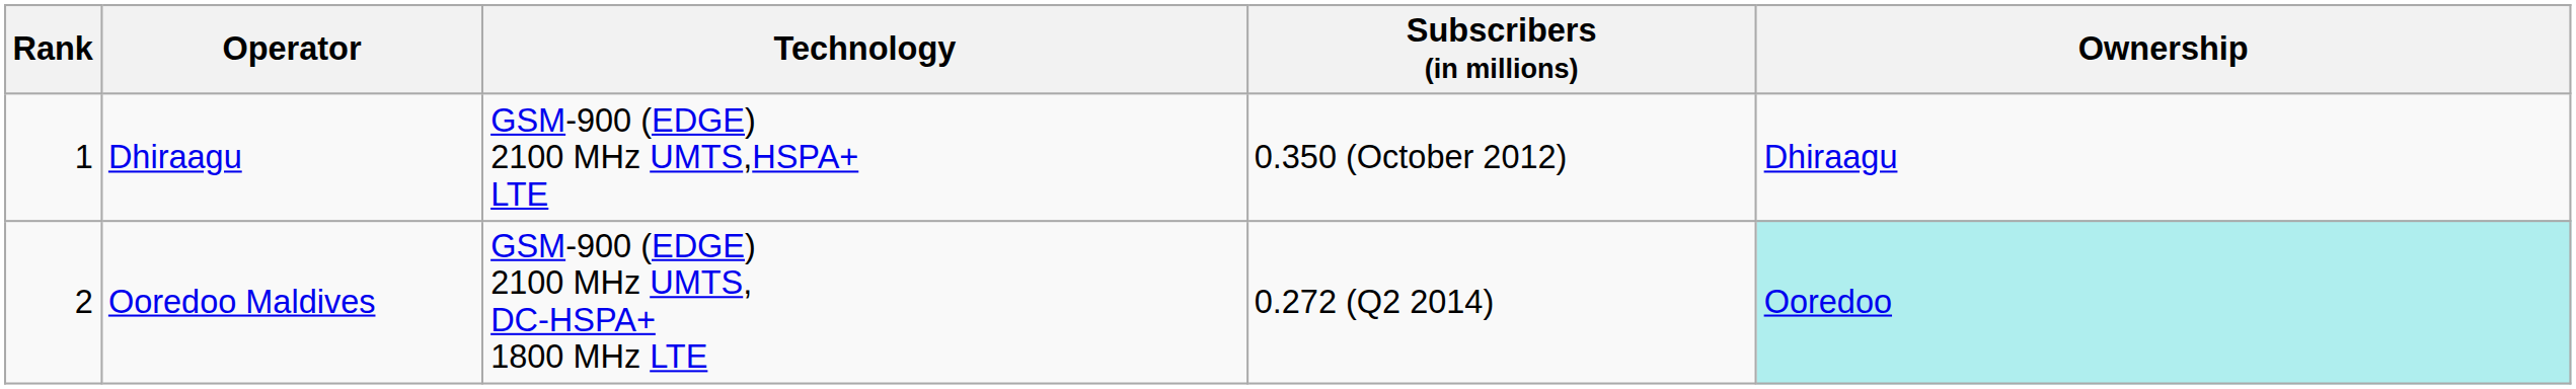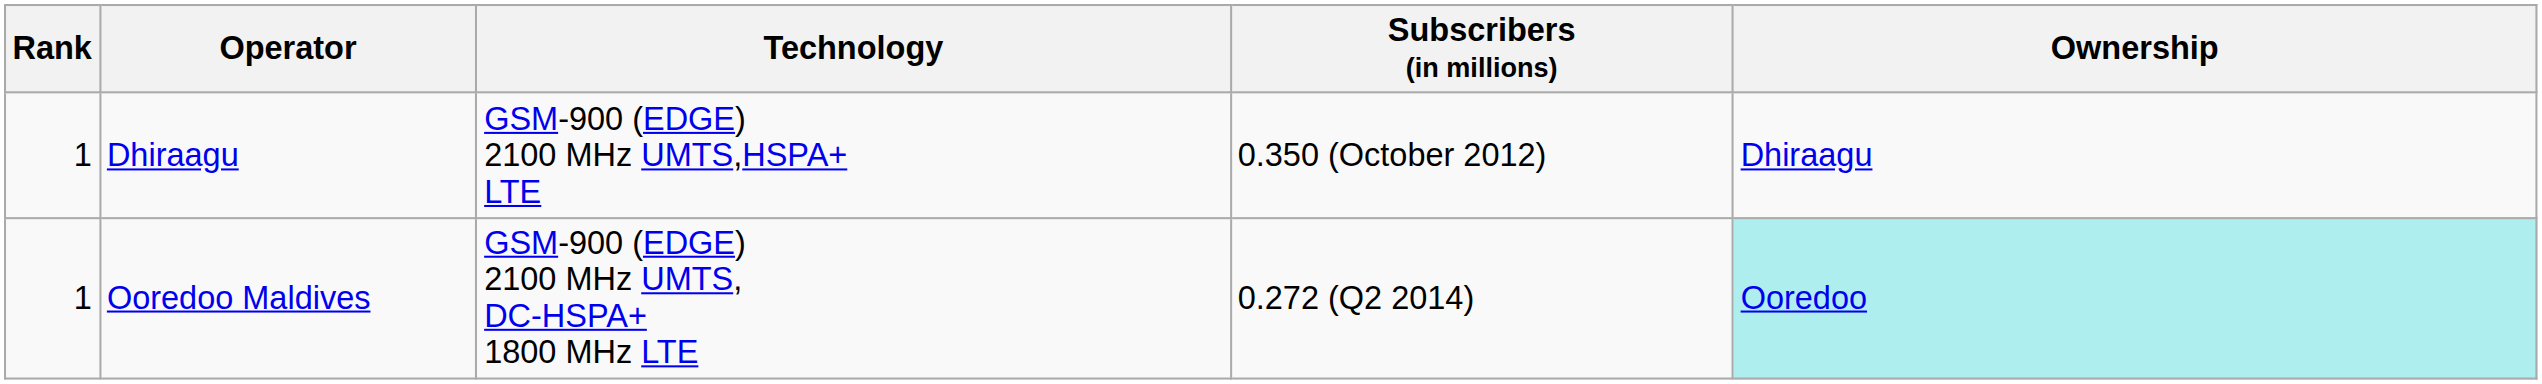Ooredoo Maldives | Rank: 2 -> 1
